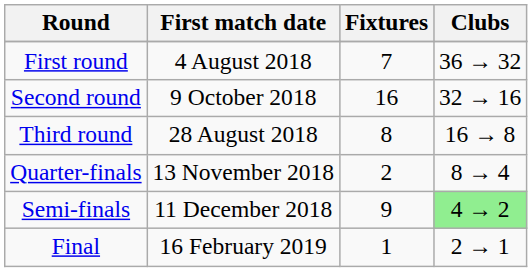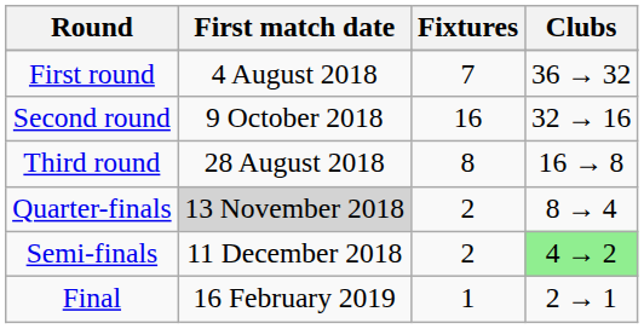Quarter-finals | First match date: no background -> lightgrey background
Semi-finals | Fixtures: 9 -> 2
